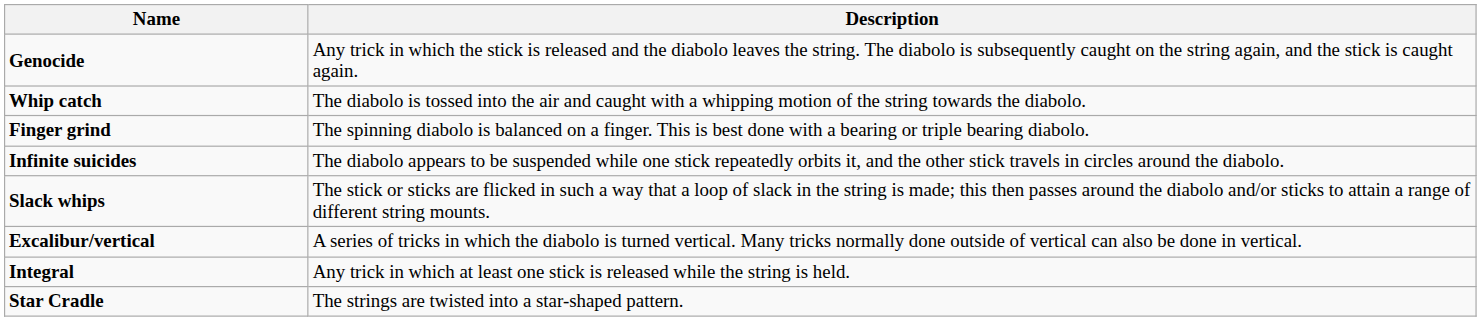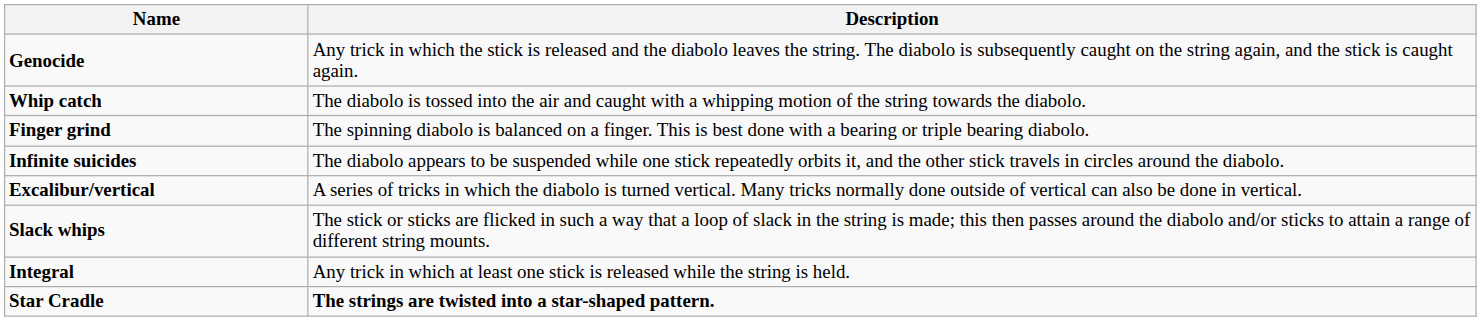rows swapped: Slack whips <-> Excalibur/vertical
Star Cradle | Description: normal -> bold
